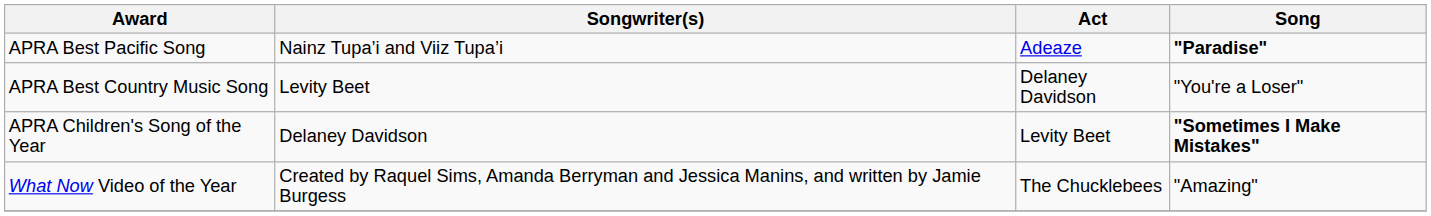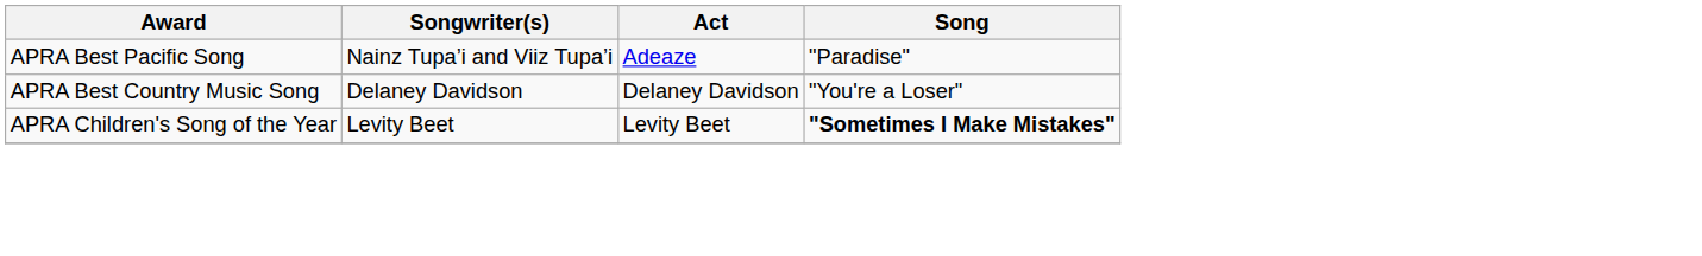APRA Best Pacific Song | Song: bold -> normal
APRA Best Country Music Song | Songwriter(s): Levity Beet -> Delaney Davidson
APRA Children's Song of the Year | Songwriter(s): Delaney Davidson -> Levity Beet
- row: What Now Video of the Year | Created by Raquel Sims, Amanda Berryman and Jessica Manins, and written by Jamie Burgess | The Chucklebees | "Amazing"
